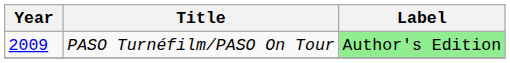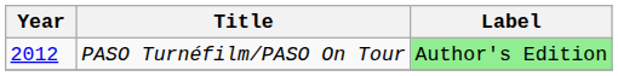PASO Turnéfilm/PASO On Tour | Year: 2009 -> 2012
